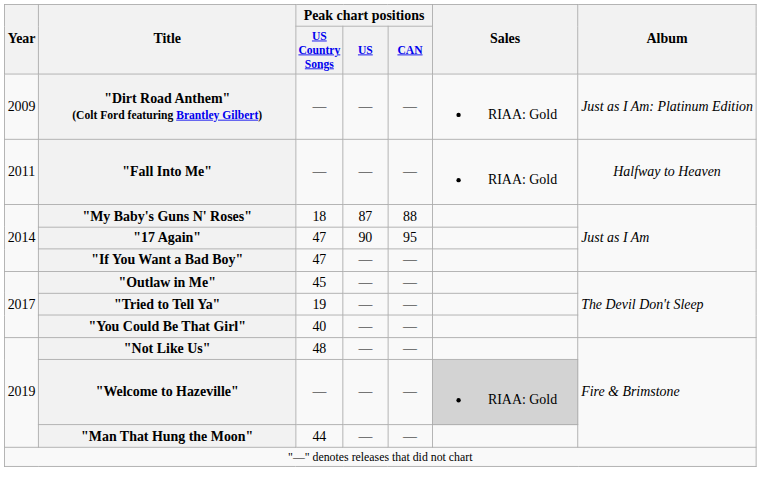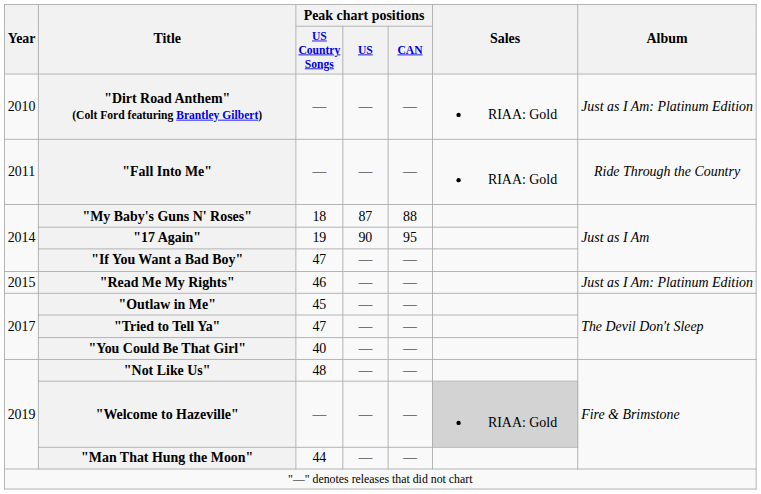"Dirt Road Anthem" (Colt Ford featuring Brantley Gilbert) | Year: 2009 -> 2010
"Fall Into Me" | Album: Halfway to Heaven -> Ride Through the Country
"17 Again" | Peak chart positions / US Country Songs: 47 -> 19
+ row: 2015 | "Read Me My Rights" | 46 | — | — | Just as I Am: Platinum Edition
"Tried to Tell Ya" | Peak chart positions / US Country Songs: 19 -> 47
